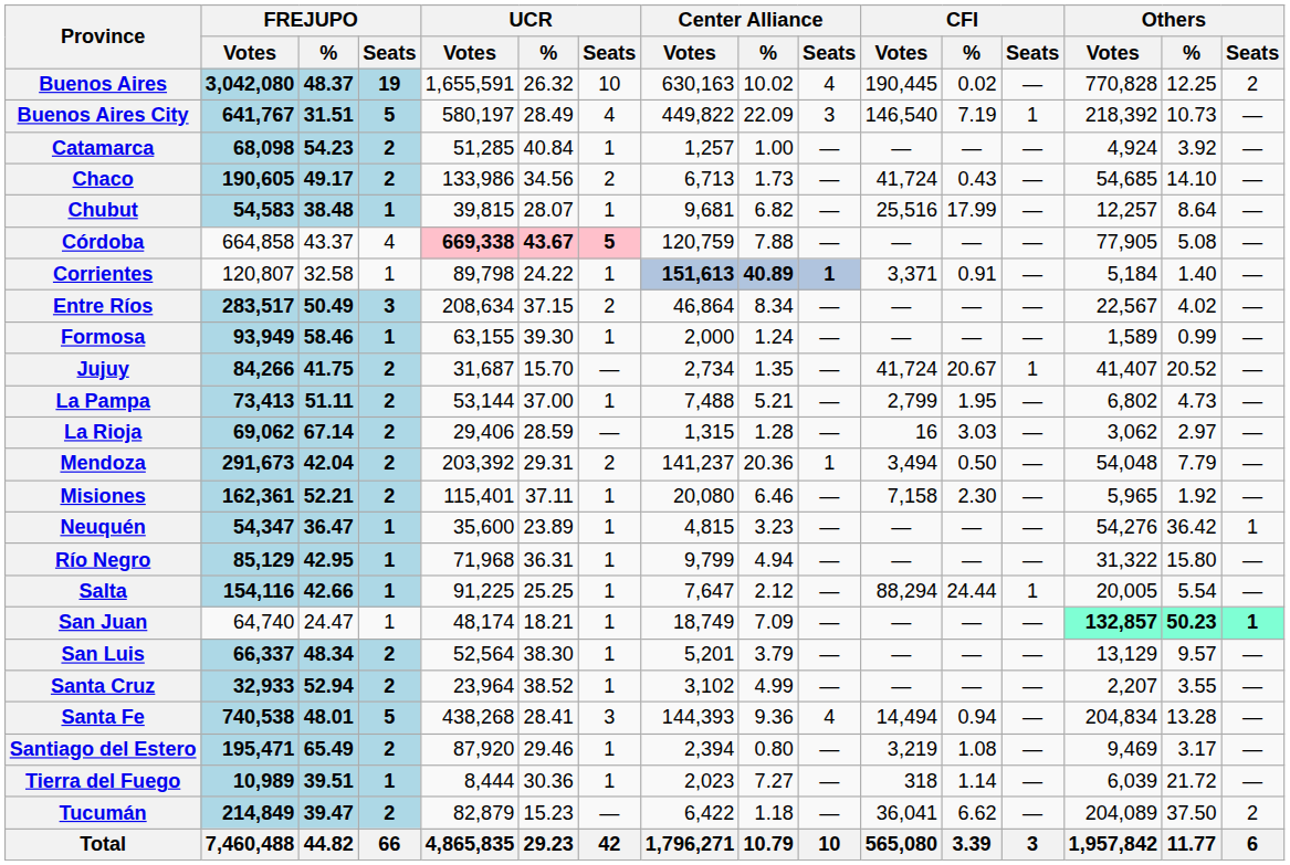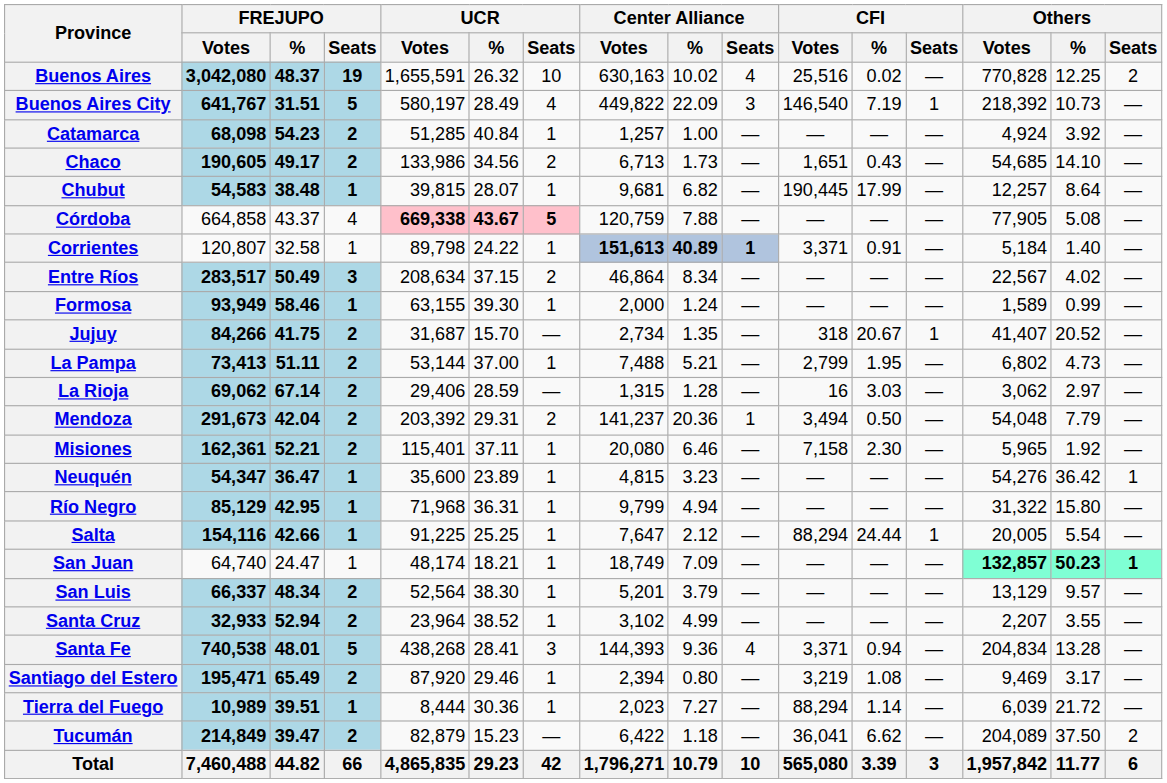Buenos Aires | CFI / Votes: 190,445 -> 25,516
Chaco | CFI / Votes: 41,724 -> 1,651
Chubut | CFI / Votes: 25,516 -> 190,445
Jujuy | CFI / Votes: 41,724 -> 318
Santa Fe | CFI / Votes: 14,494 -> 3,371
Tierra del Fuego | CFI / Votes: 318 -> 88,294
